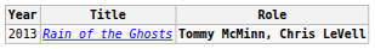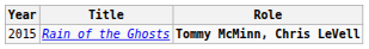Rain of the Ghosts | Year: 2013 -> 2015
